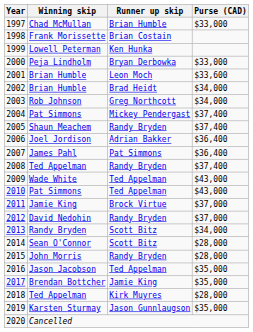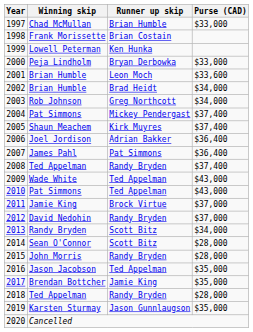2005 | Runner up skip: Randy Bryden -> Kirk Muyres
2018 | Runner up skip: Kirk Muyres -> Randy Bryden
